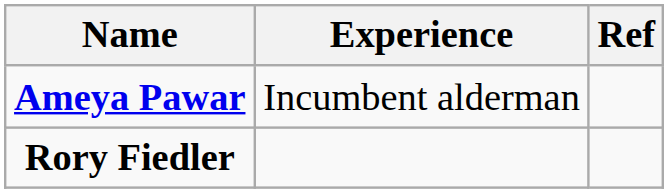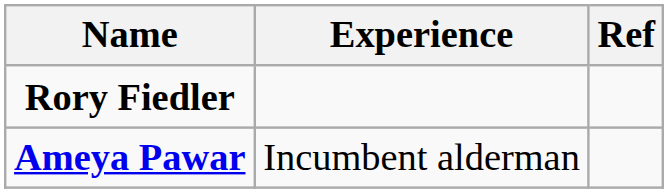rows swapped: Rory Fiedler <-> Ameya Pawar
